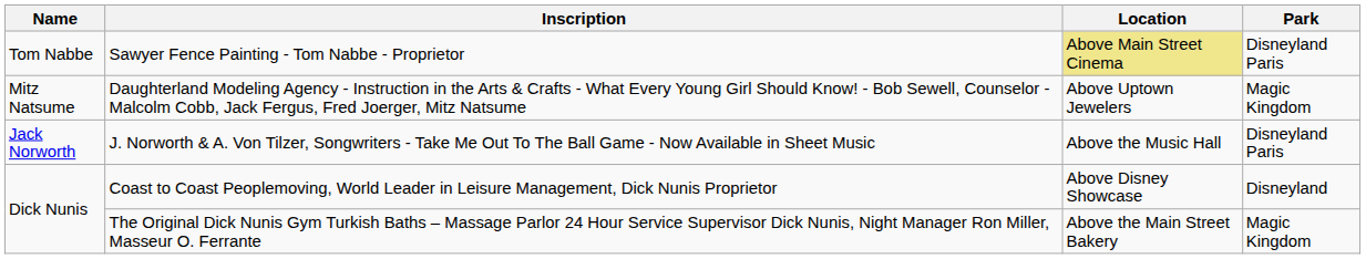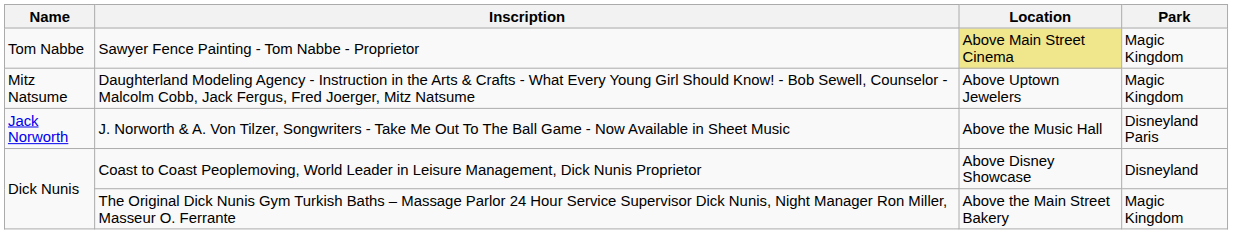Sawyer Fence Painting - Tom Nabbe - Proprietor | Park: Disneyland Paris -> Magic Kingdom
